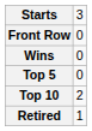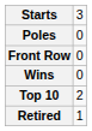+ row: Poles | 0
- row: Top 5 | 0
